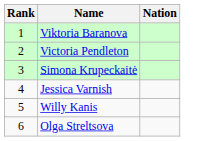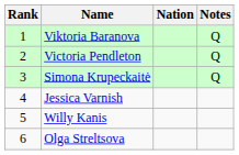+ column: Notes | Q | Q | Q
